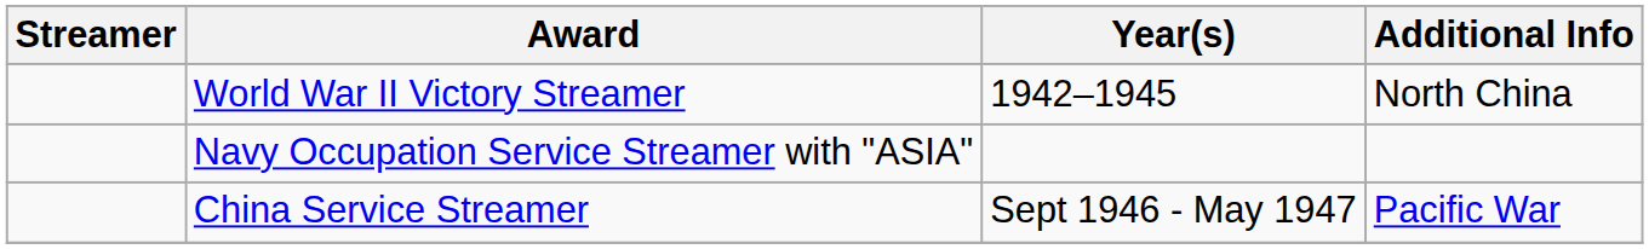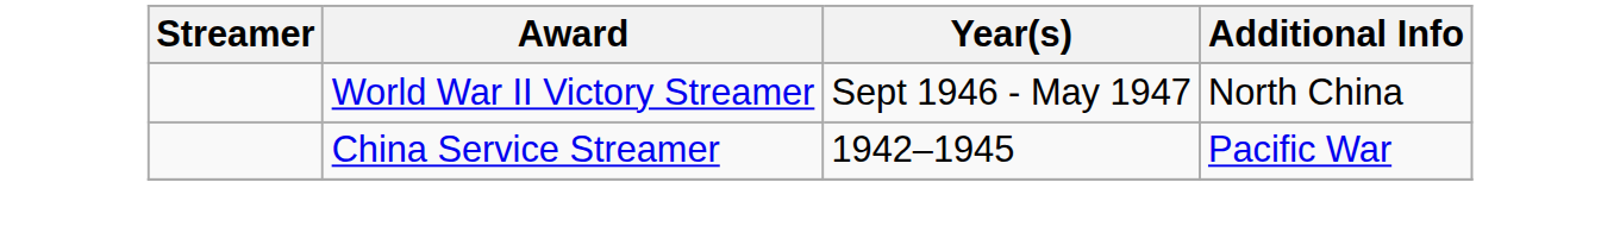World War II Victory Streamer | Year(s): 1942–1945 -> Sept 1946 - May 1947
- row: Navy Occupation Service Streamer with "ASIA"
China Service Streamer | Year(s): Sept 1946 - May 1947 -> 1942–1945
